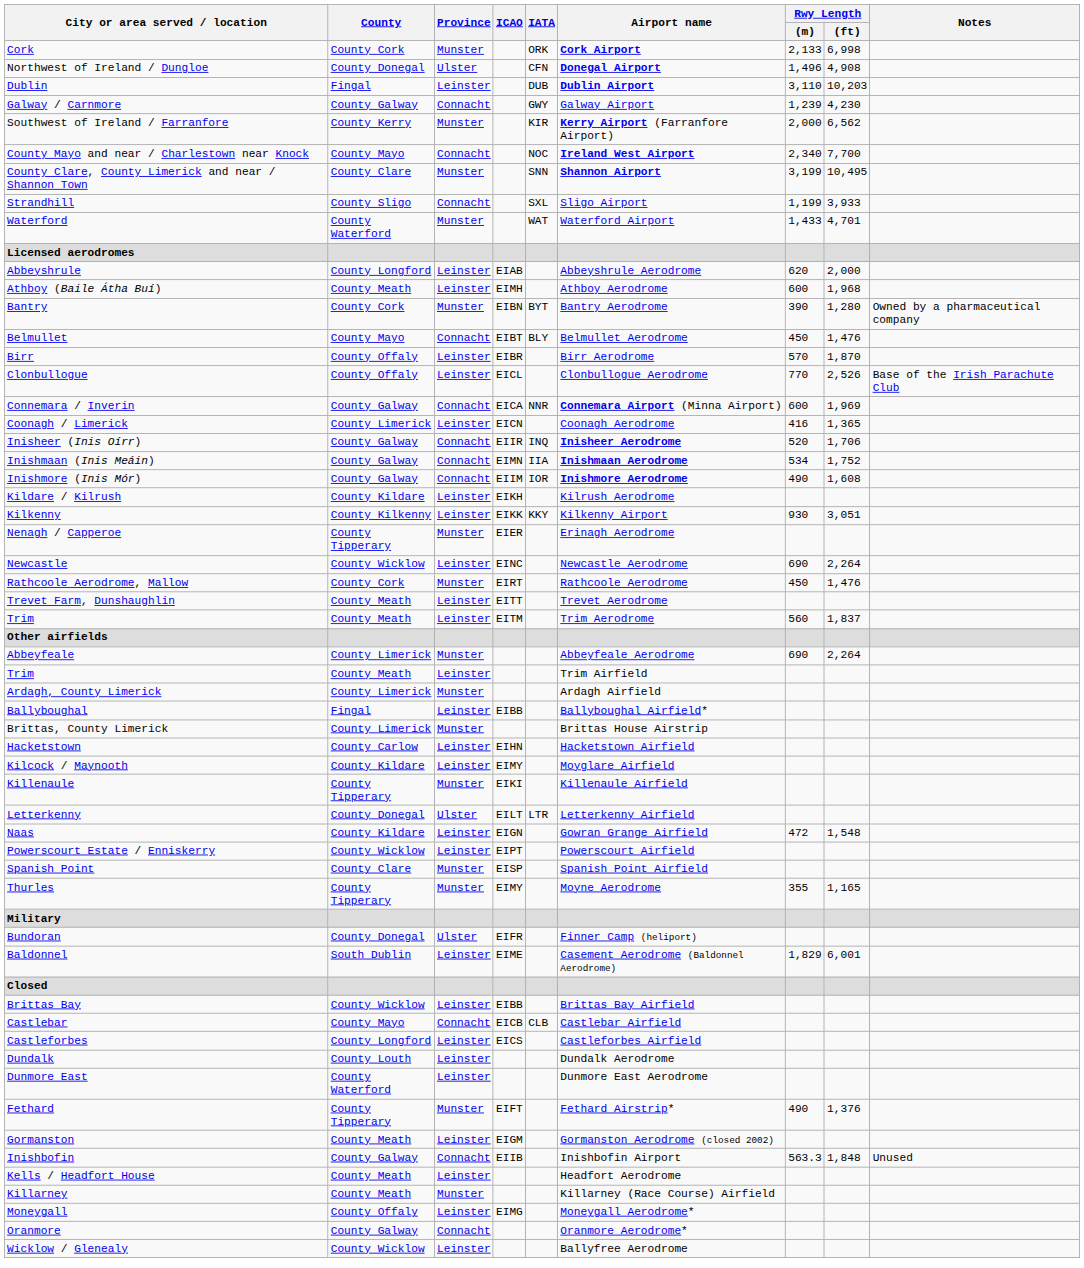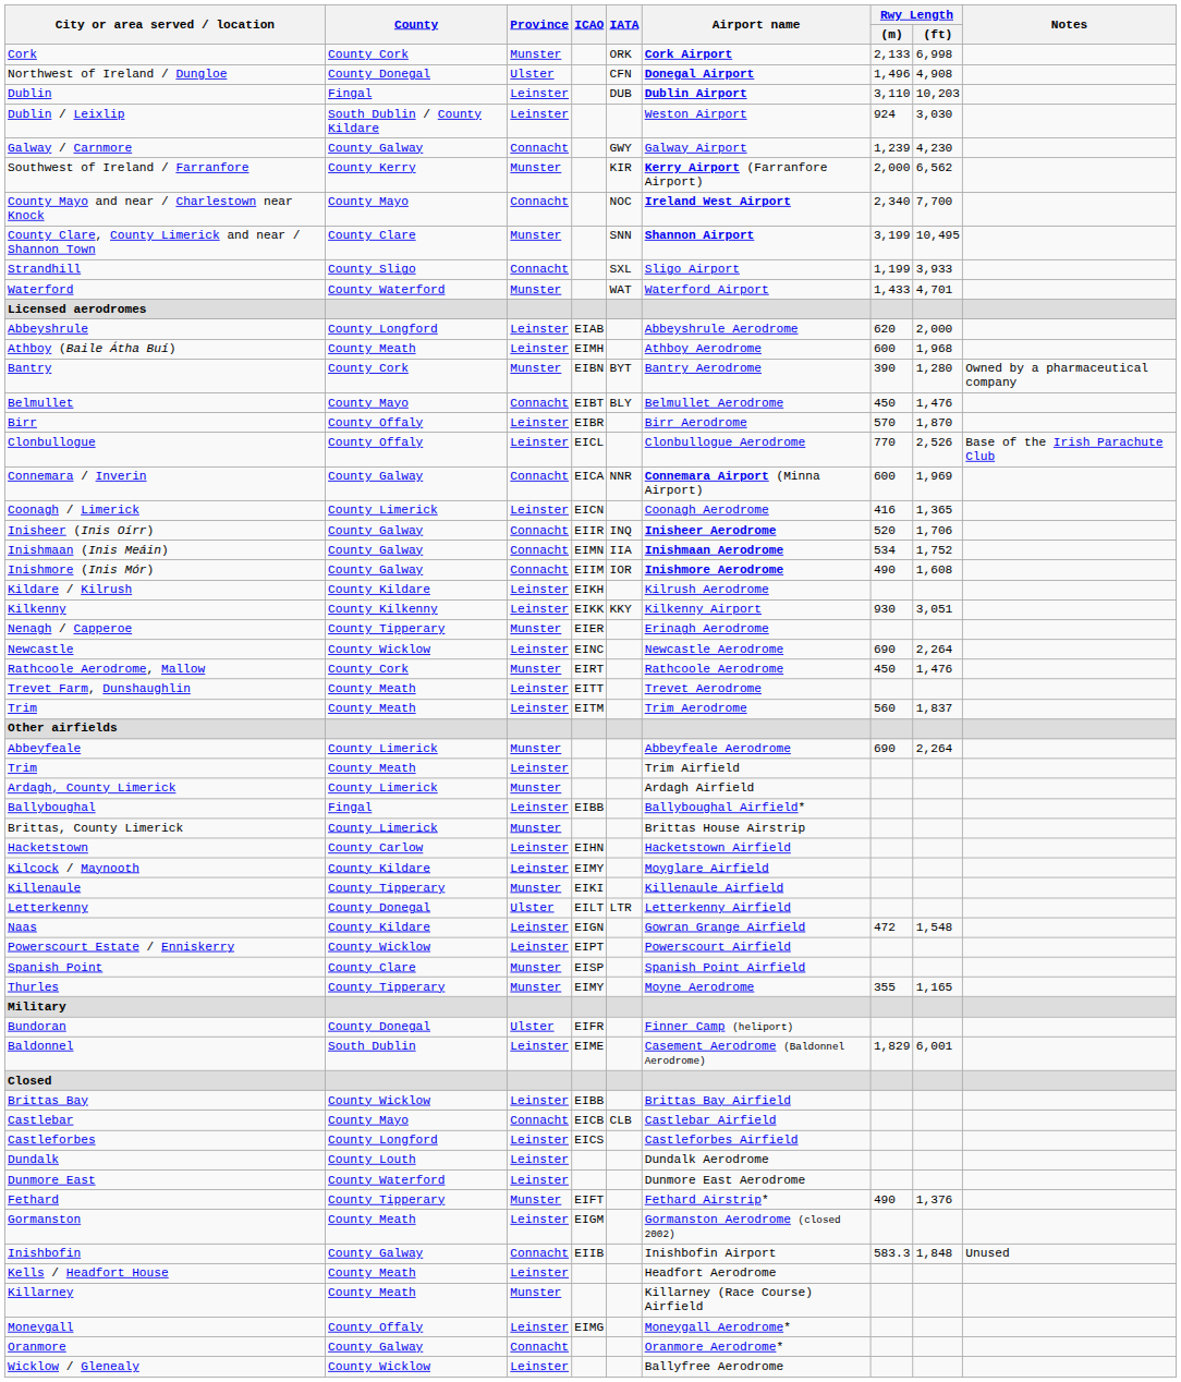+ row: Dublin / Leixlip | South Dublin / County Kildare | Leinster | Weston Airport | 924 | 3,030
Inishbofin | Rwy Length / (m): 563.3 -> 583.3
